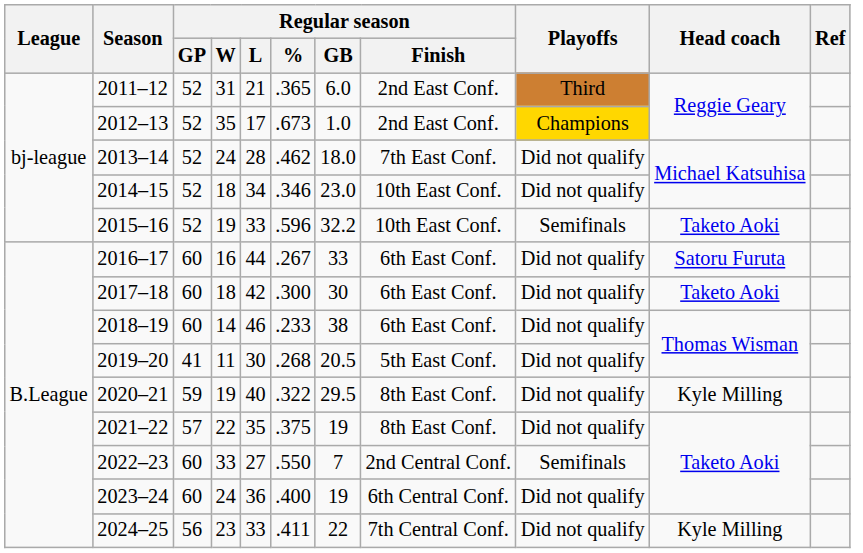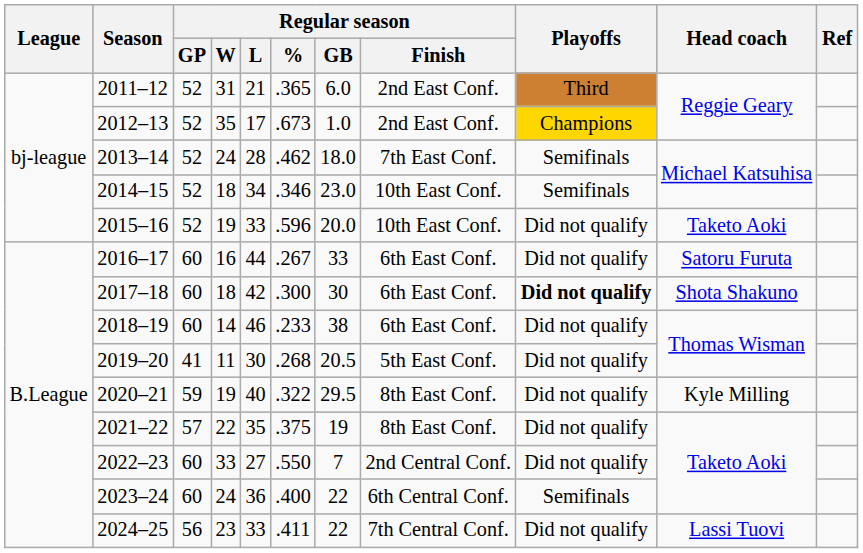2013–14 | Playoffs: Did not qualify -> Semifinals
2014–15 | Playoffs: Did not qualify -> Semifinals
2015–16 | Regular season / GB: 32.2 -> 20.0
2015–16 | Playoffs: Semifinals -> Did not qualify
2017–18 | Playoffs: normal -> bold
2017–18 | Head coach: Taketo Aoki -> Shota Shakuno
2022–23 | Playoffs: Semifinals -> Did not qualify
2023–24 | Regular season / GB: 19 -> 22
2023–24 | Playoffs: Did not qualify -> Semifinals
2024–25 | Head coach: Kyle Milling -> Lassi Tuovi
